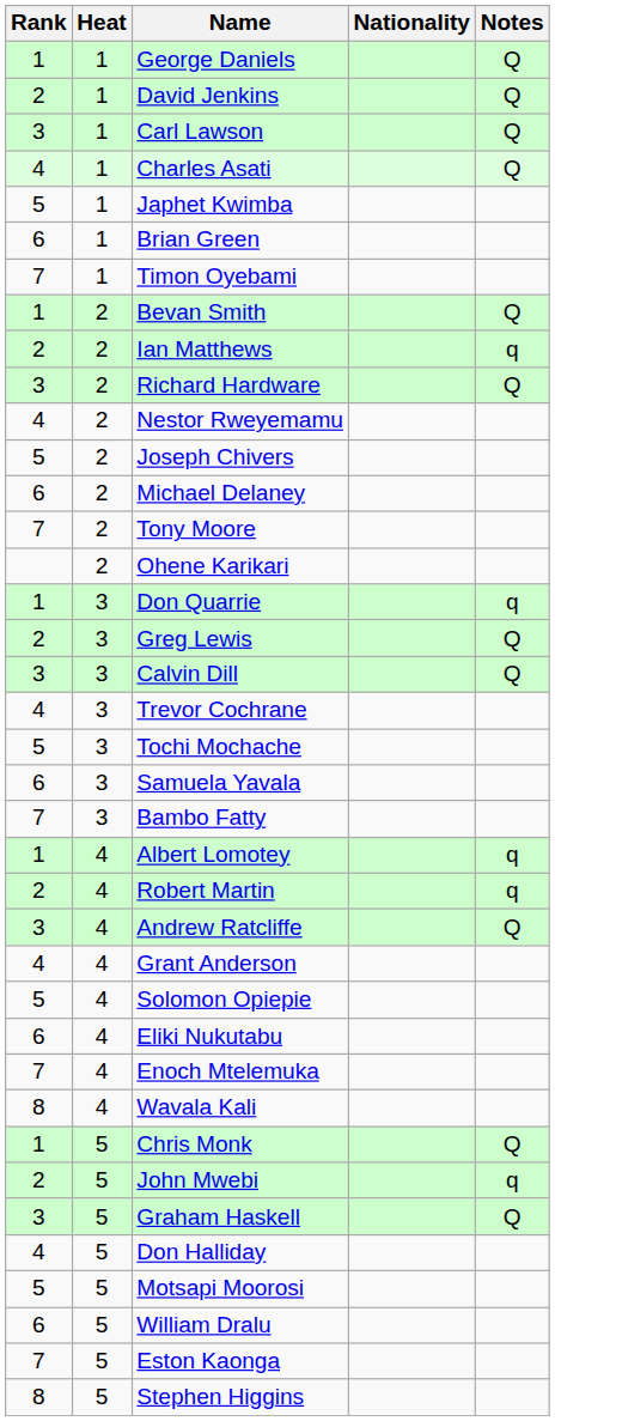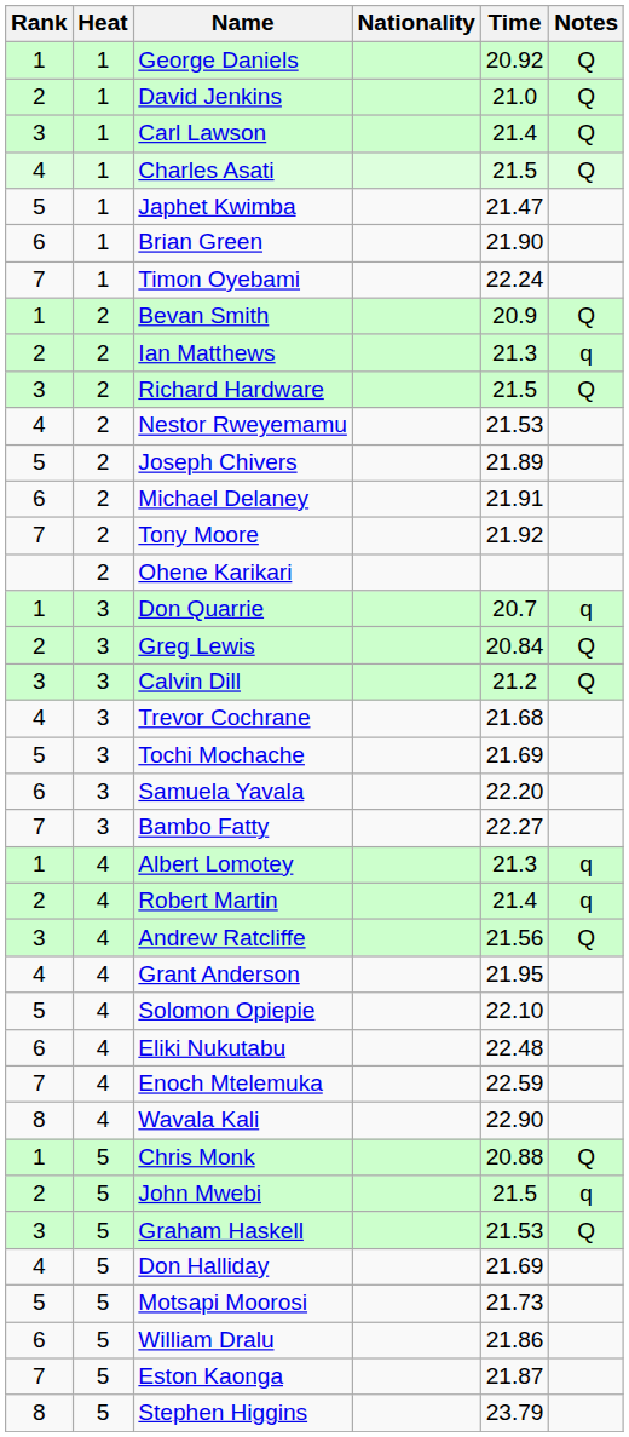+ column: Time | 20.92 | 21.0 | 21.4 | 21.5 | 21.47 | 21.90 | 22.24 | 20.9 | 21.3 | 21.5 | 21.53 | 21.89 | 21.91 | 21.92 | 20.7 | 20.84 | 21.2 | 21.68 | 21.69 | 22.20 | 22.27 | 21.3 | 21.4 | 21.56 | 21.95 | 22.10 | 22.48 | 22.59 | 22.90 | 20.88 | 21.5 | 21.53 | 21.69 | 21.73 | 21.86 | 21.87 | 23.79
